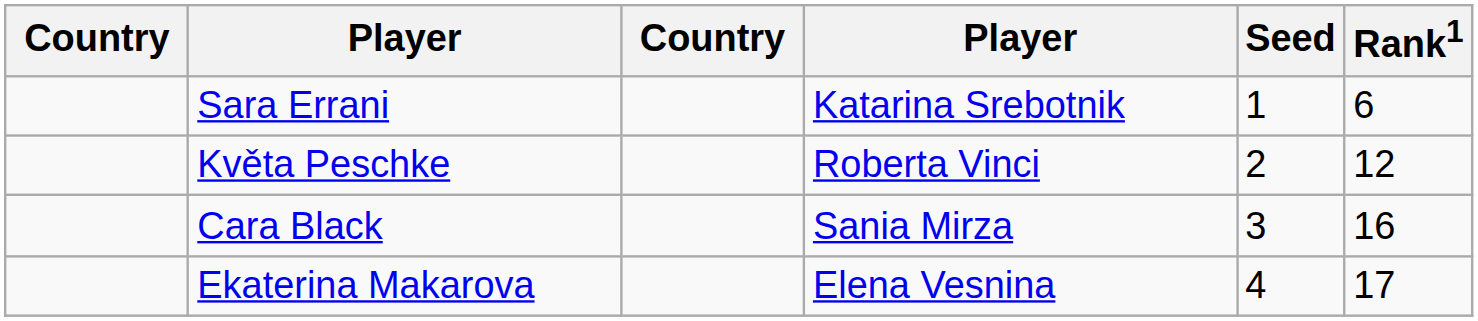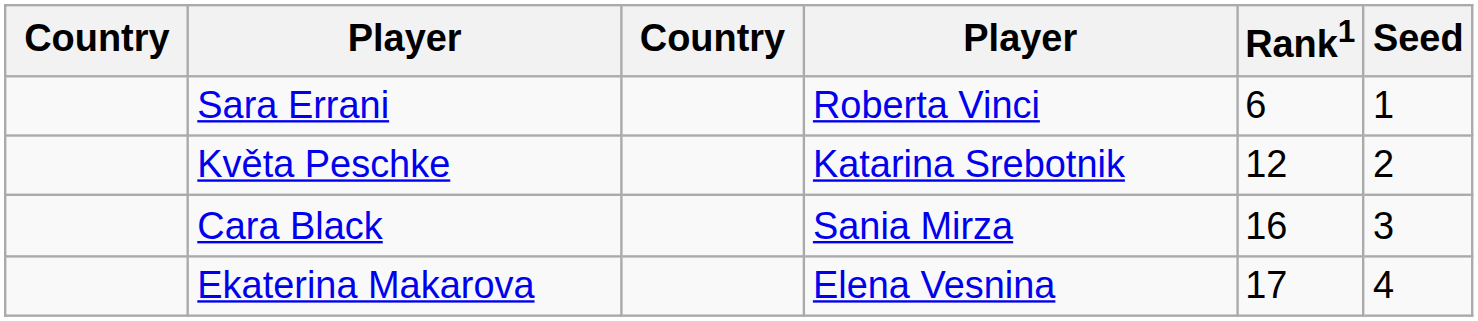columns swapped: Rank1 <-> Seed
Sara Errani | column 4: Katarina Srebotnik -> Roberta Vinci
Květa Peschke | column 4: Roberta Vinci -> Katarina Srebotnik
